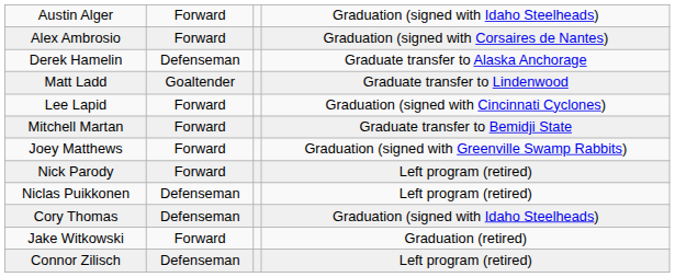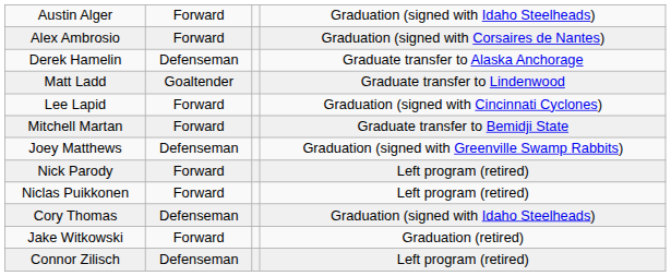Joey Matthews | column 2: Forward -> Defenseman
Niclas Puikkonen | column 2: Defenseman -> Forward
